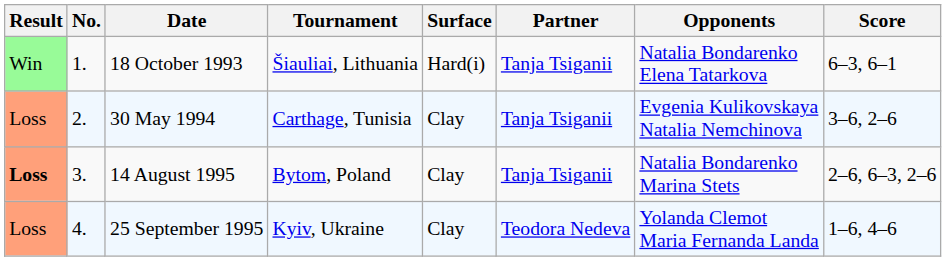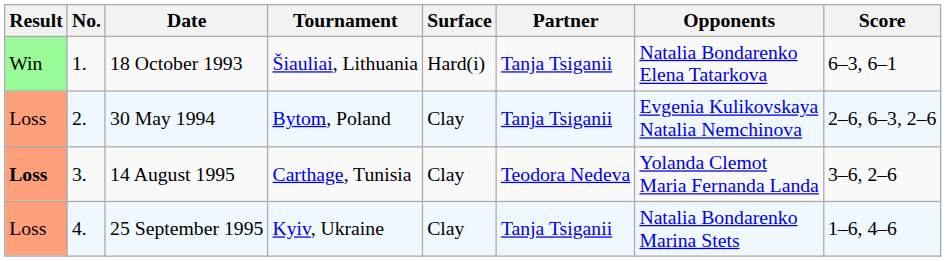30 May 1994 | Tournament: Carthage, Tunisia -> Bytom, Poland
30 May 1994 | Score: 3–6, 2–6 -> 2–6, 6–3, 2–6
14 August 1995 | Tournament: Bytom, Poland -> Carthage, Tunisia
14 August 1995 | Partner: Tanja Tsiganii -> Teodora Nedeva
14 August 1995 | Opponents: Natalia Bondarenko Marina Stets -> Yolanda Clemot Maria Fernanda Landa
14 August 1995 | Score: 2–6, 6–3, 2–6 -> 3–6, 2–6
25 September 1995 | Partner: Teodora Nedeva -> Tanja Tsiganii
25 September 1995 | Opponents: Yolanda Clemot Maria Fernanda Landa -> Natalia Bondarenko Marina Stets
